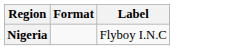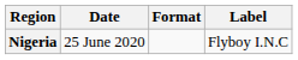+ column: Date | 25 June 2020
